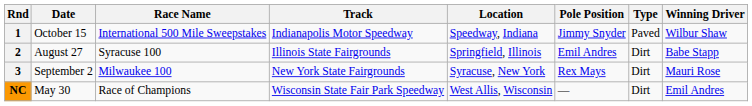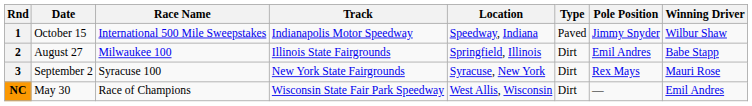columns swapped: Type <-> Pole Position
2 | Race Name: Syracuse 100 -> Milwaukee 100
3 | Race Name: Milwaukee 100 -> Syracuse 100
